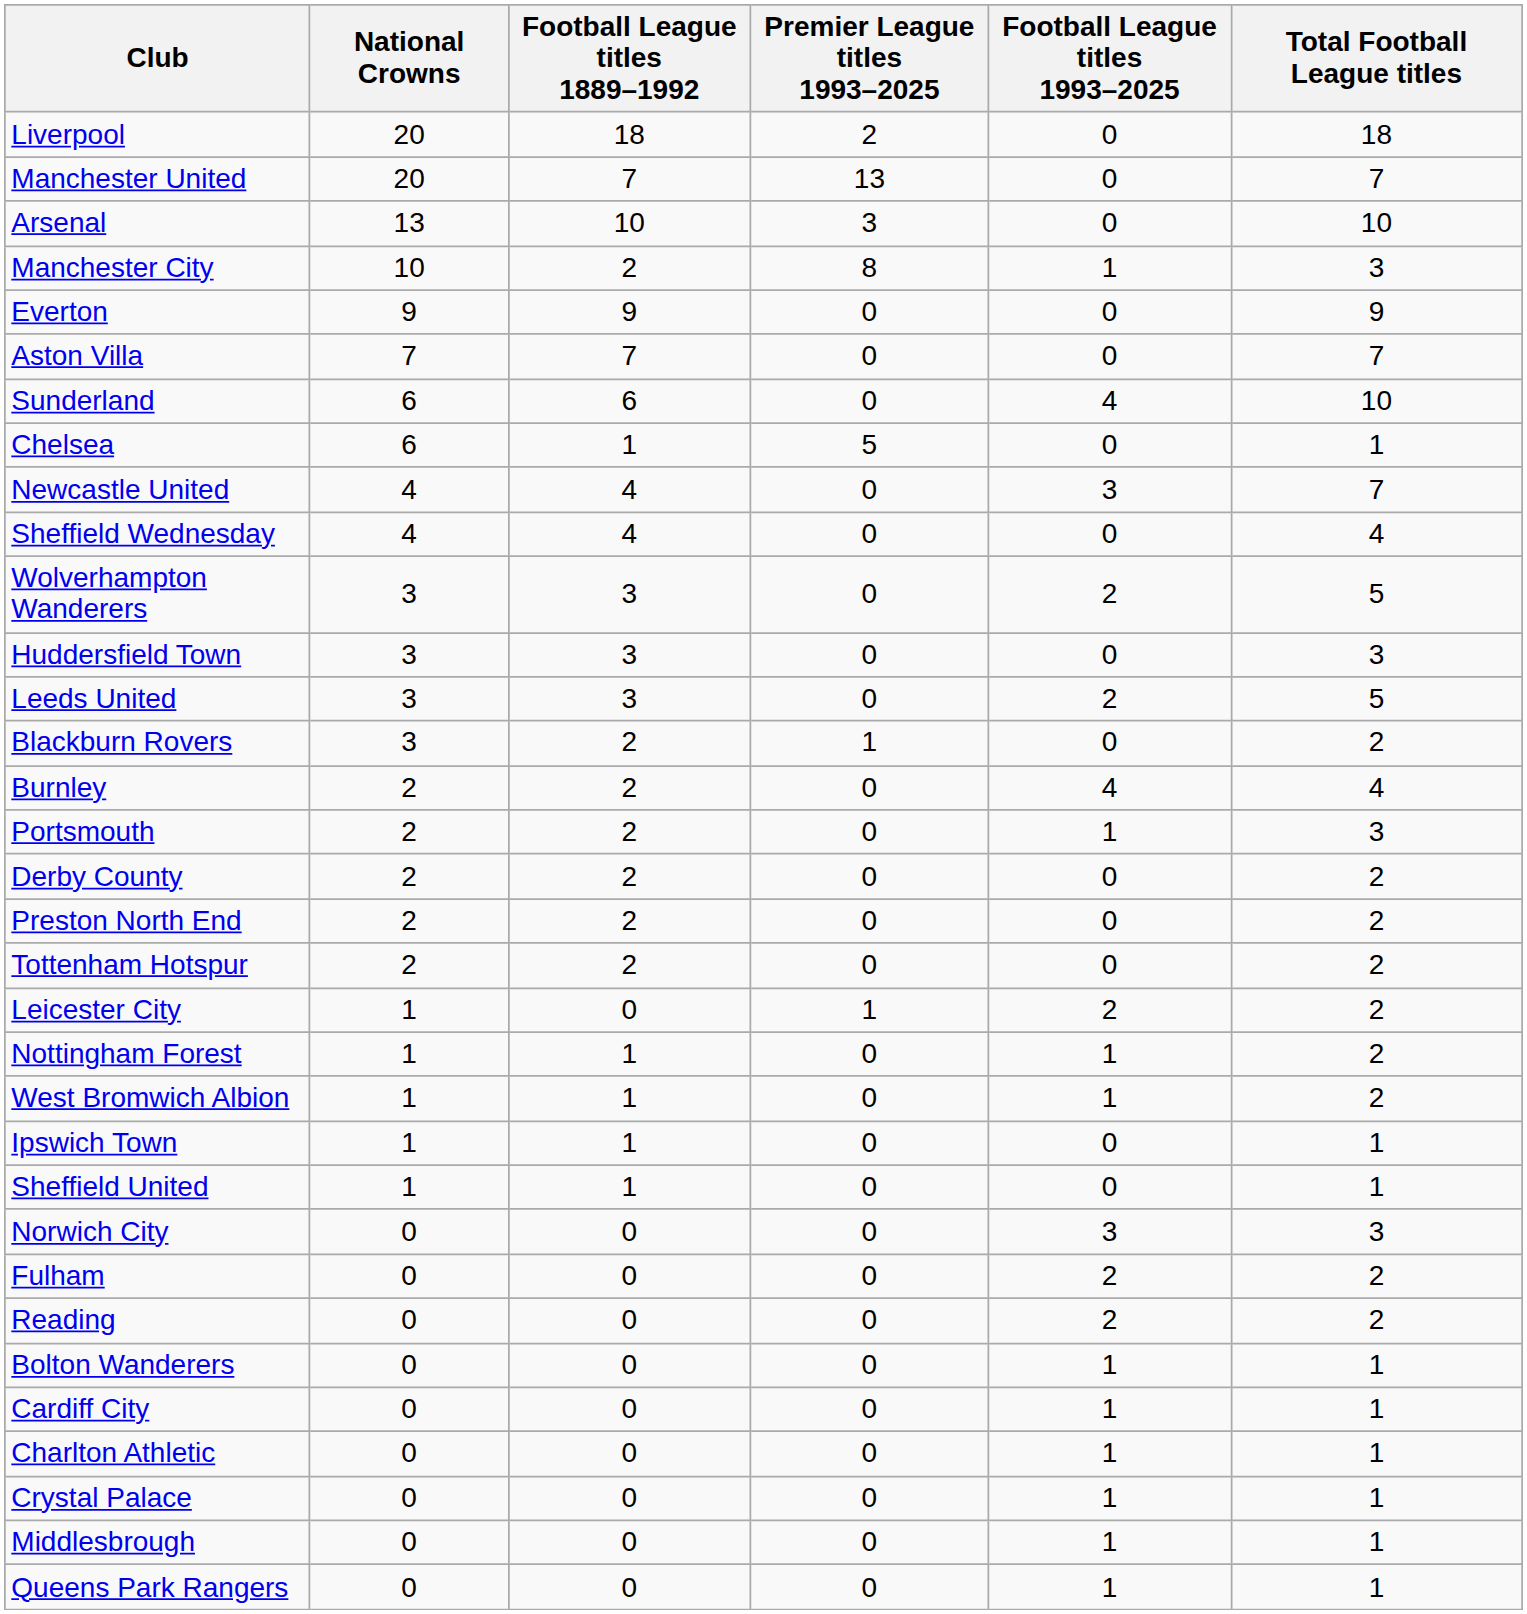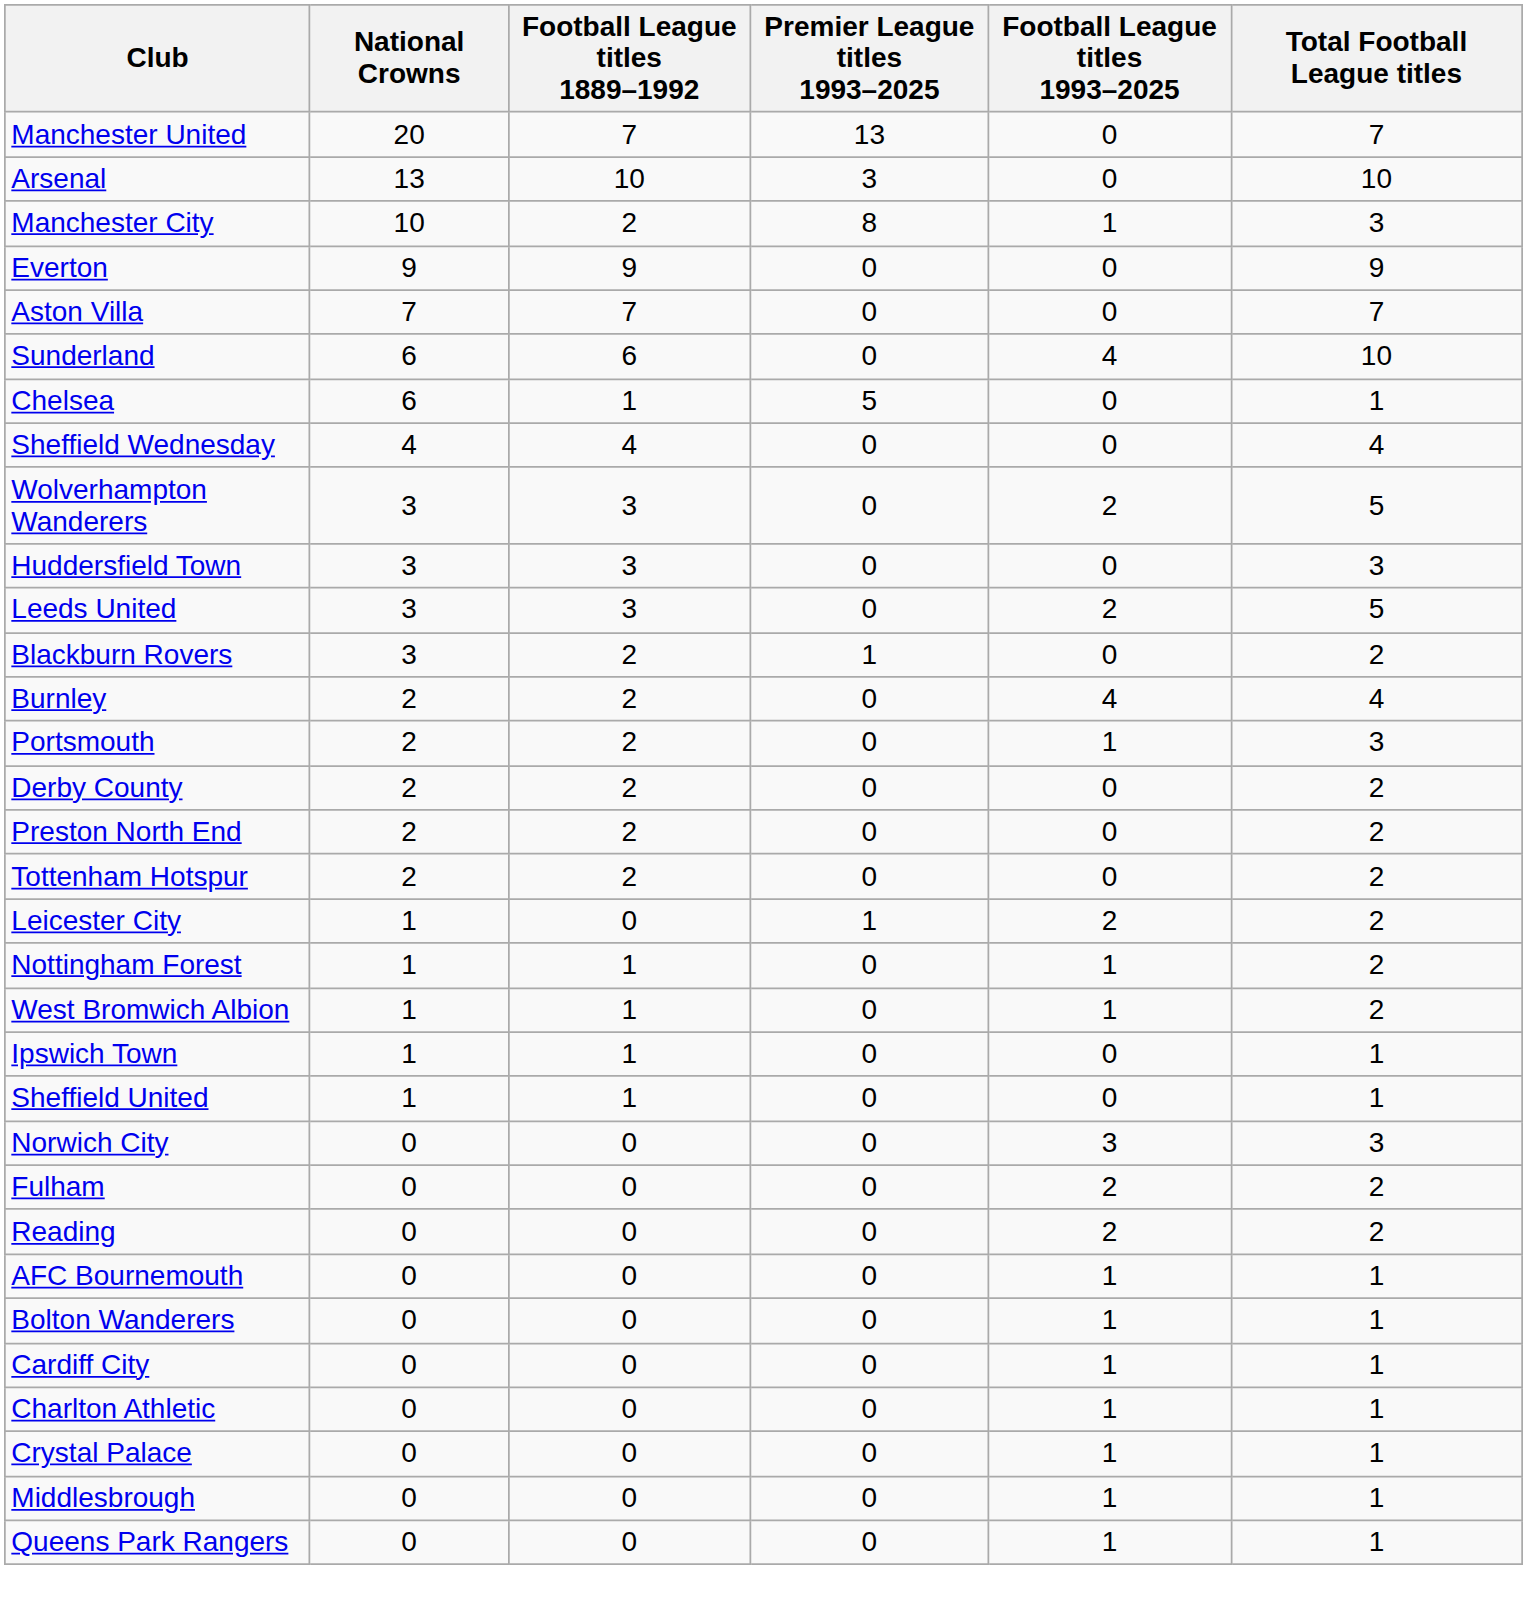- row: Liverpool | 20 | 18 | 2 | 0 | 18
- row: Newcastle United | 4 | 4 | 0 | 3 | 7
+ row: AFC Bournemouth | 0 | 0 | 0 | 1 | 1
